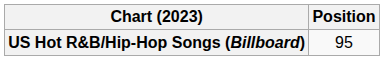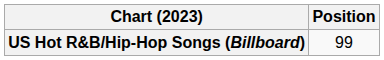US Hot R&B/Hip-Hop Songs (Billboard) | Position: 95 -> 99
